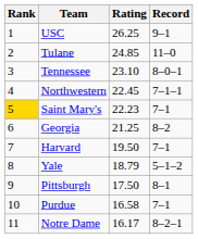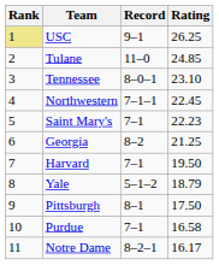columns swapped: Record <-> Rating
USC | Rank: no background -> khaki background
Saint Mary's | Rank: gold background -> no background
